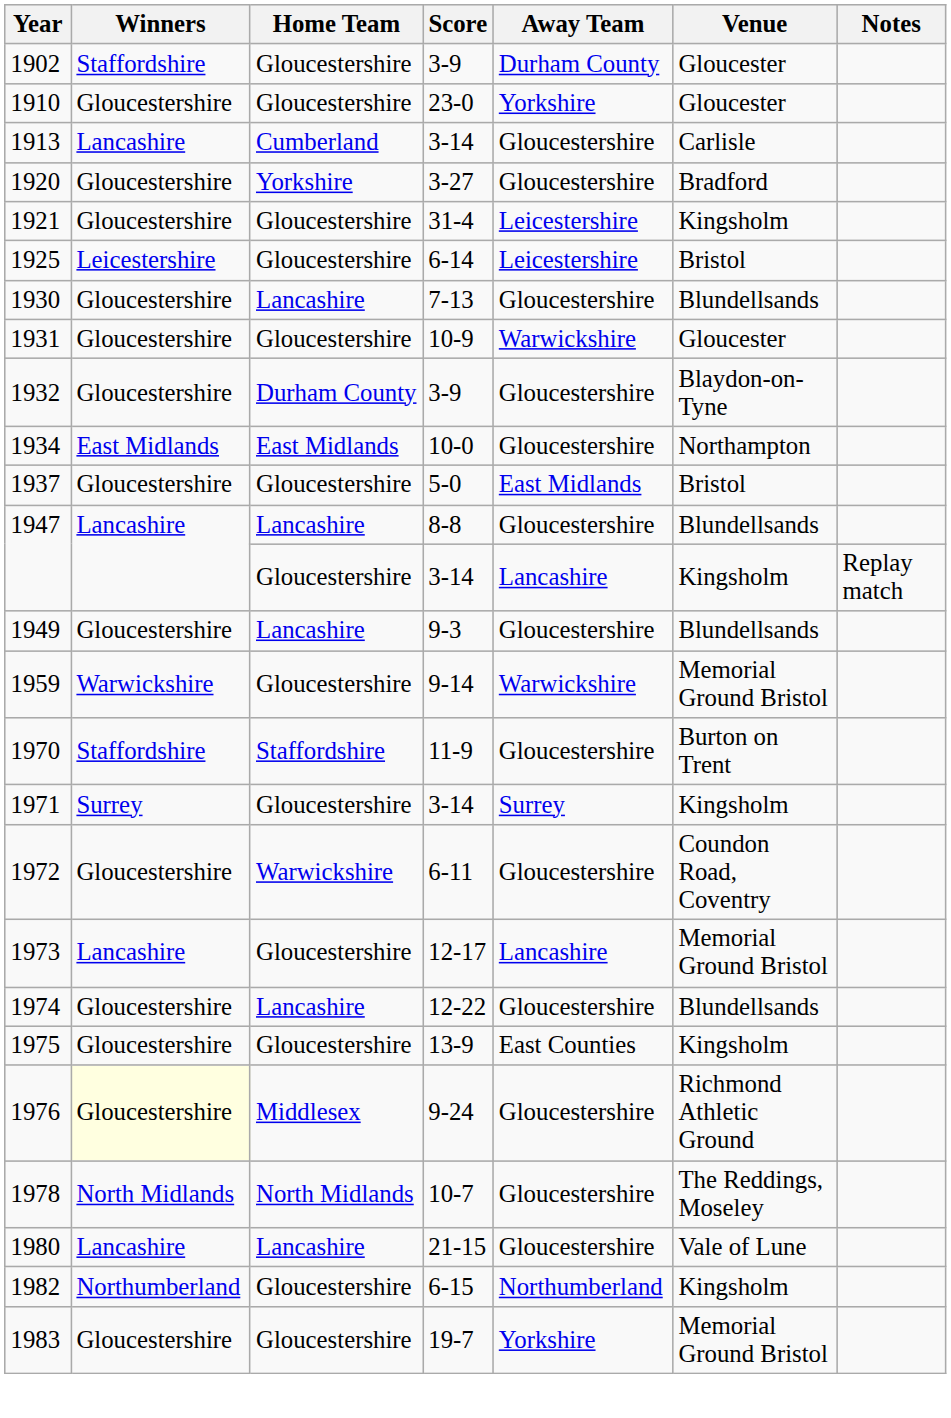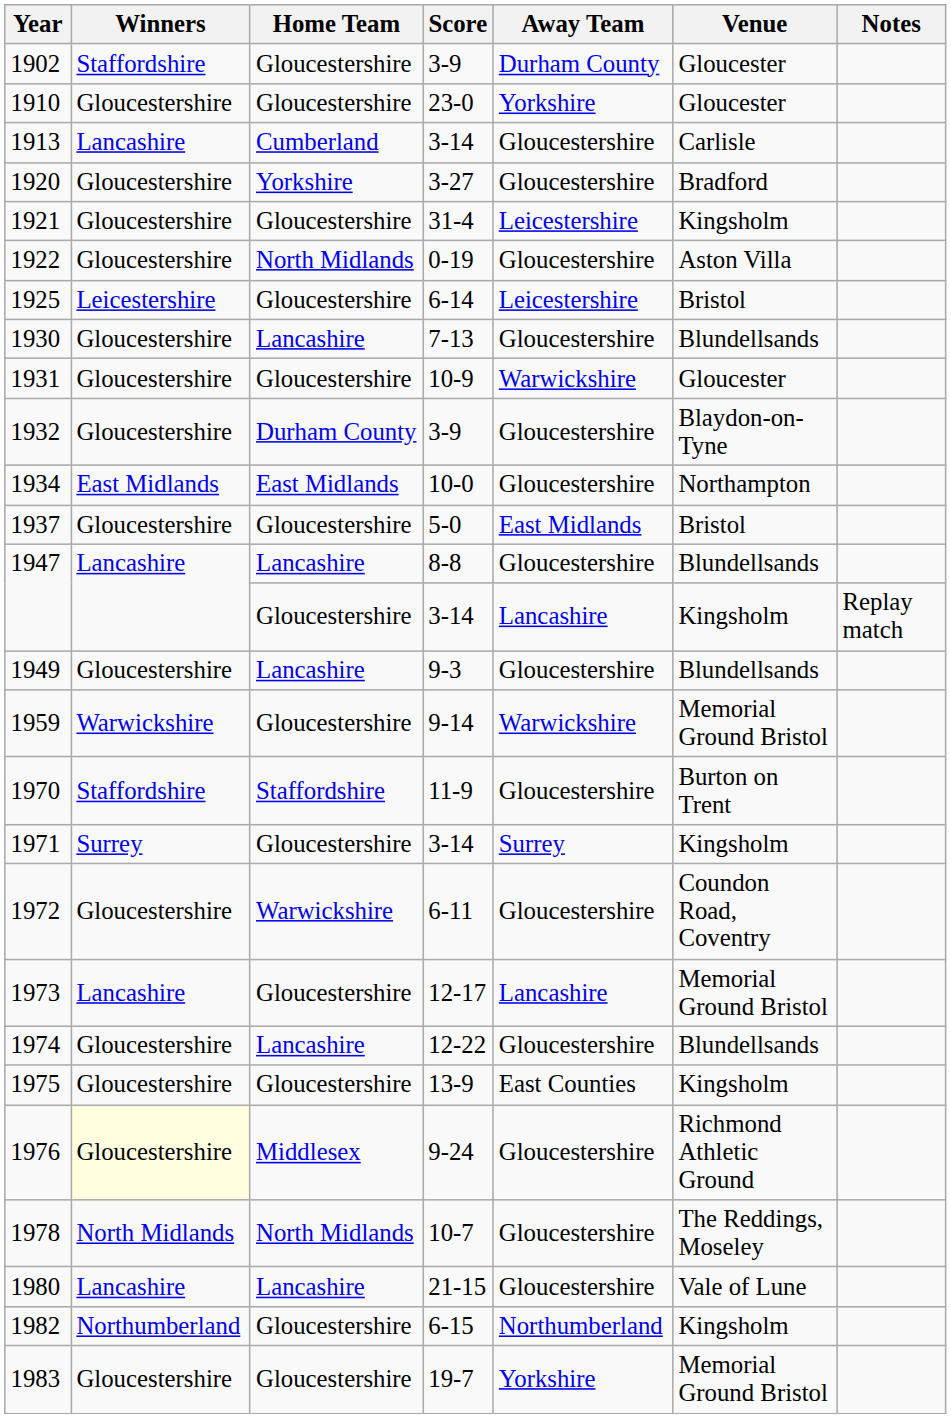+ row: 1922 | Gloucestershire | North Midlands | 0-19 | Gloucestershire | Aston Villa
